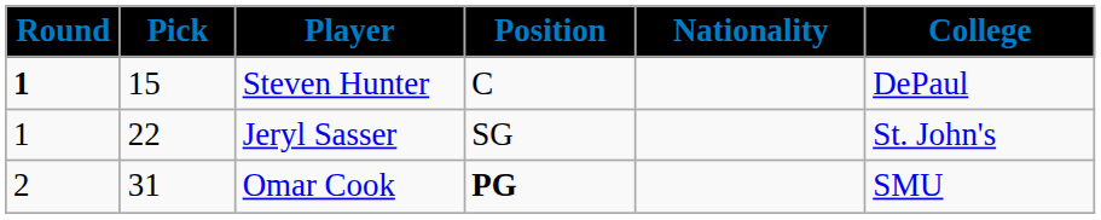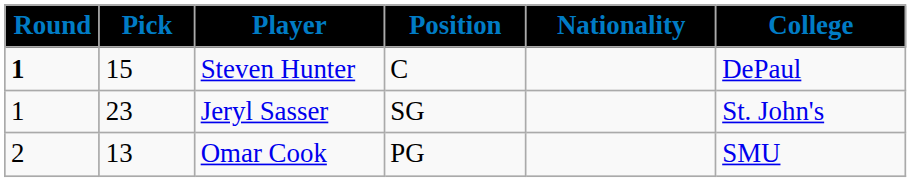Jeryl Sasser | Pick: 22 -> 23
Omar Cook | Pick: 31 -> 13
Omar Cook | Position: bold -> normal
